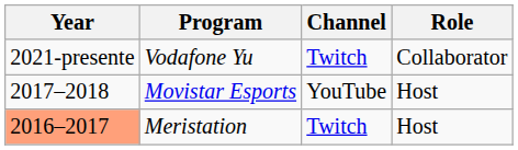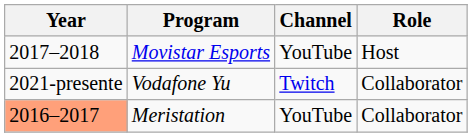rows swapped: Vodafone Yu <-> Movistar Esports
Meristation | Channel: Twitch -> YouTube
Meristation | Role: Host -> Collaborator
